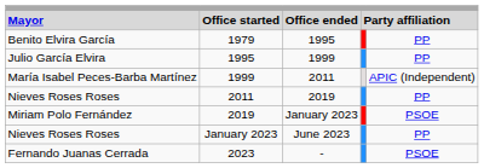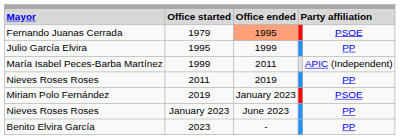1979 | column 1: Benito Elvira García -> Fernando Juanas Cerrada
1979 | column 3: no background -> lightsalmon background
1979 | column 5: PP -> PSOE
2023 | column 1: Fernando Juanas Cerrada -> Benito Elvira García
2023 | column 5: PSOE -> PP
